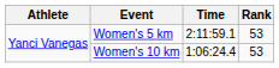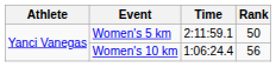Women's 5 km | Rank: 53 -> 50
Women's 10 km | Rank: 53 -> 56
